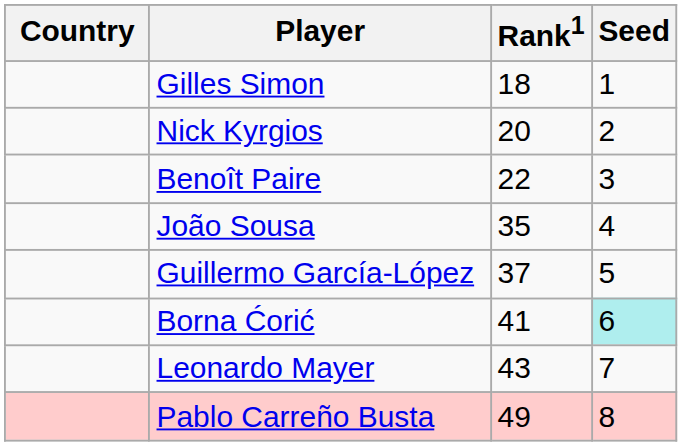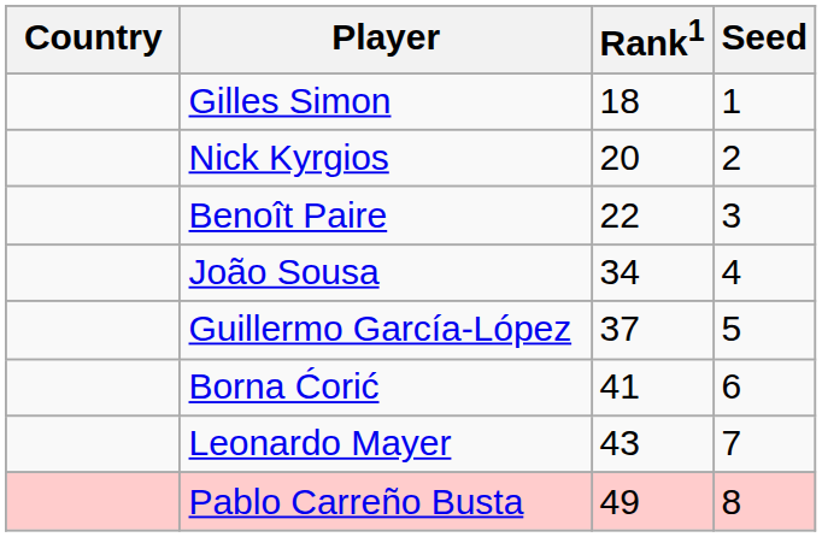João Sousa | Rank1: 35 -> 34
Borna Ćorić | Seed: paleturquoise background -> no background
